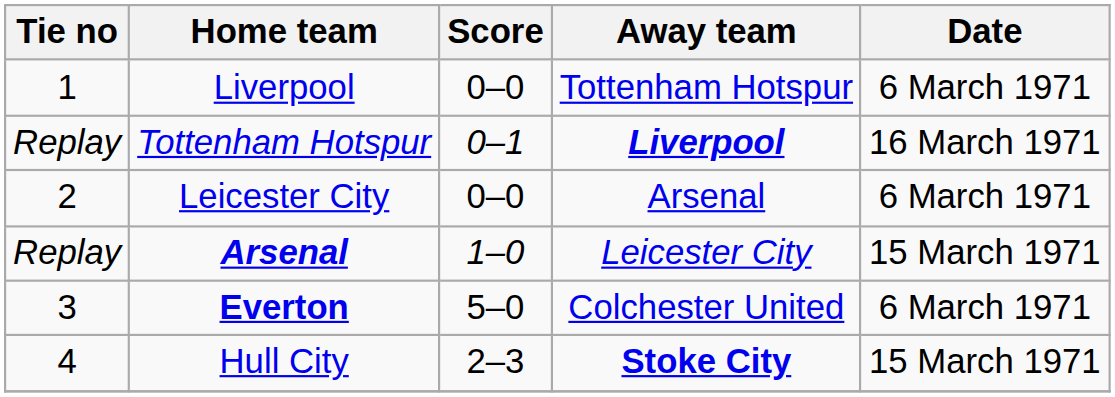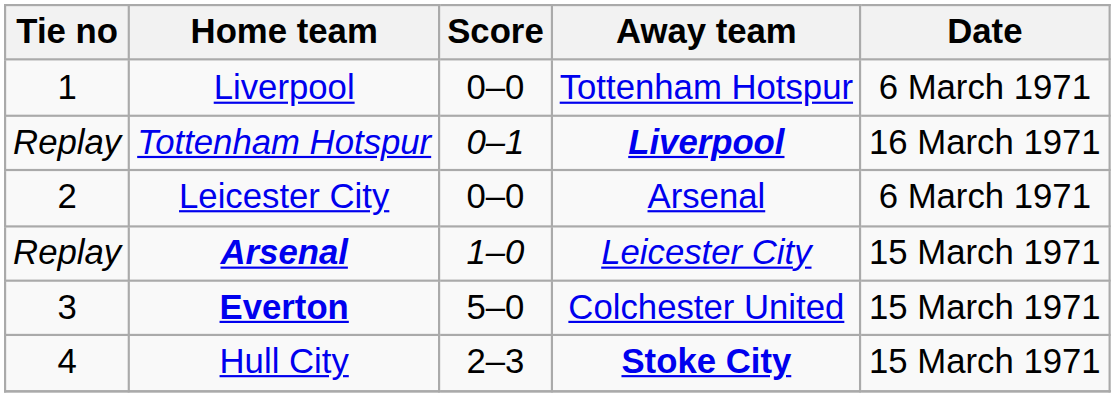Everton | Date: 6 March 1971 -> 15 March 1971
